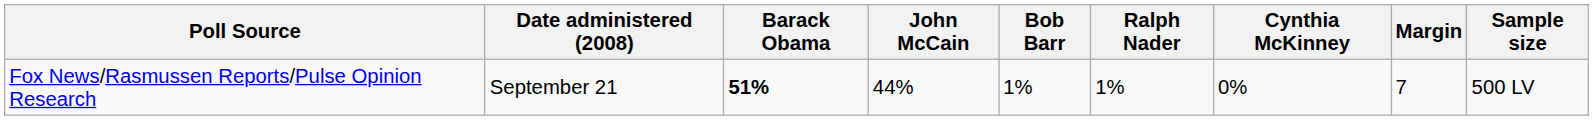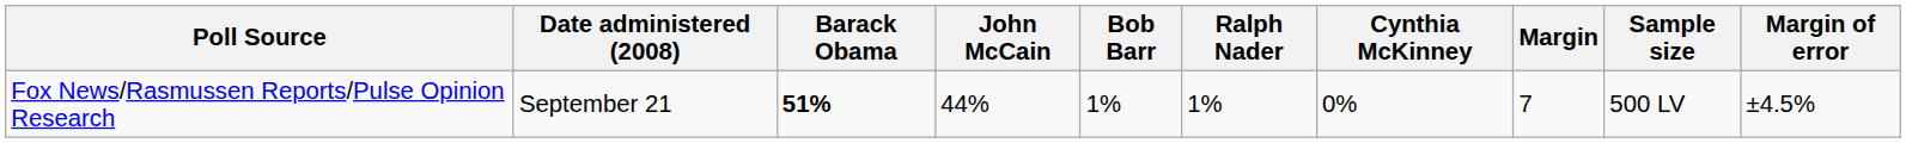+ column: Margin of error | ±4.5%
